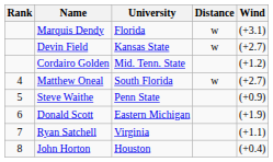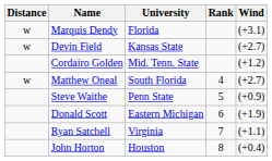columns swapped: Rank <-> Distance
